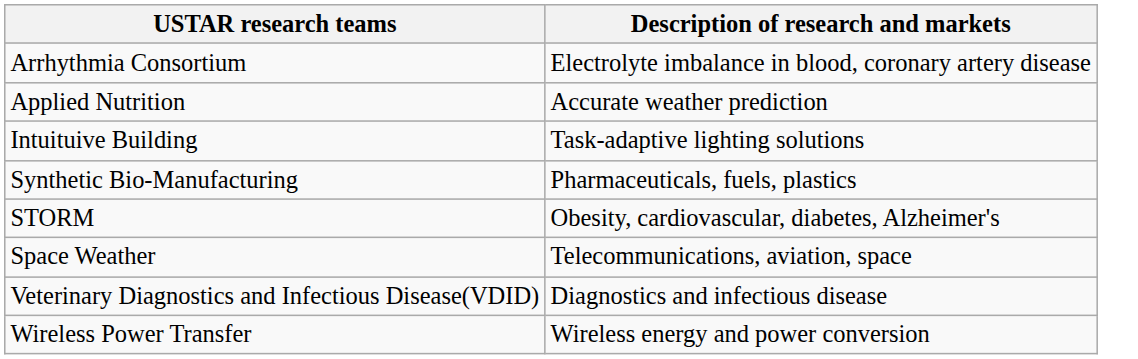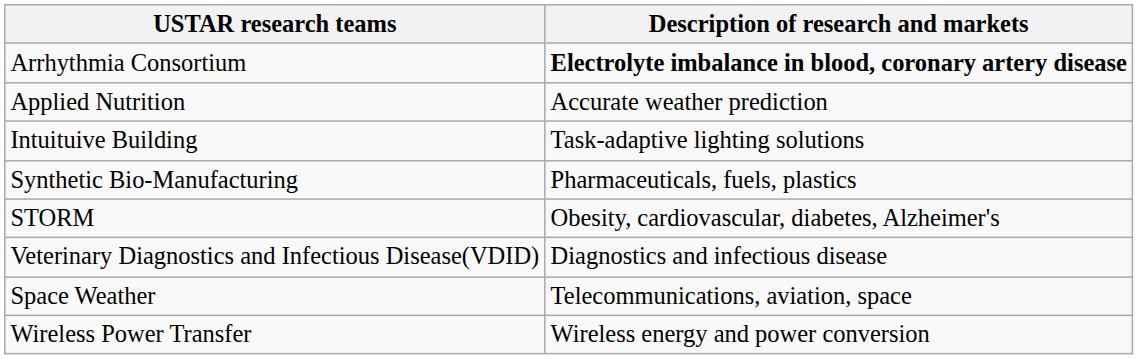Arrhythmia Consortium | Description of research and markets: normal -> bold
rows swapped: Veterinary Diagnostics and Infectious Disease(VDID) <-> Space Weather
